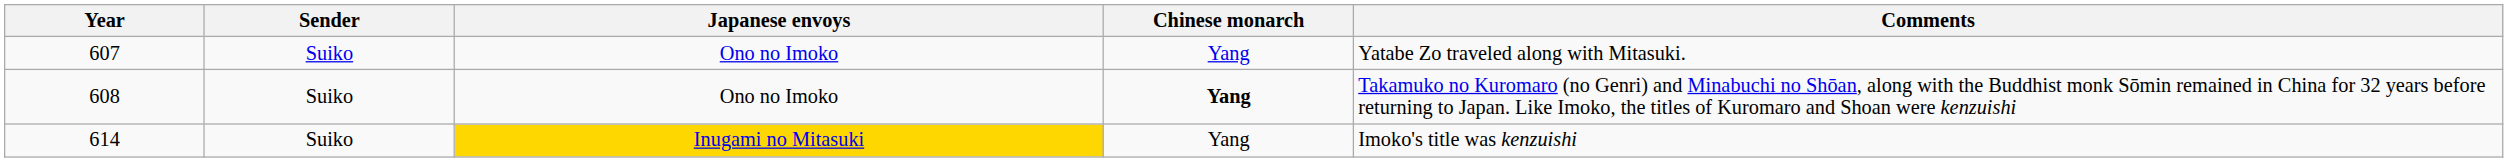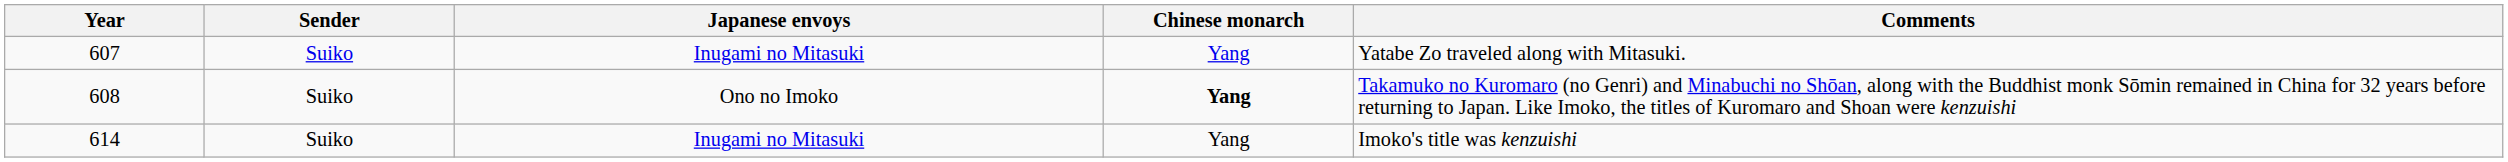607 | Japanese envoys: Ono no Imoko -> Inugami no Mitasuki
614 | Japanese envoys: gold background -> no background
